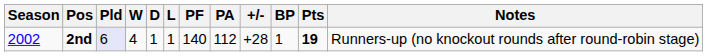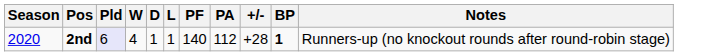- column: Pts | 19
2nd | Season: 2002 -> 2020
2nd | BP: normal -> bold
